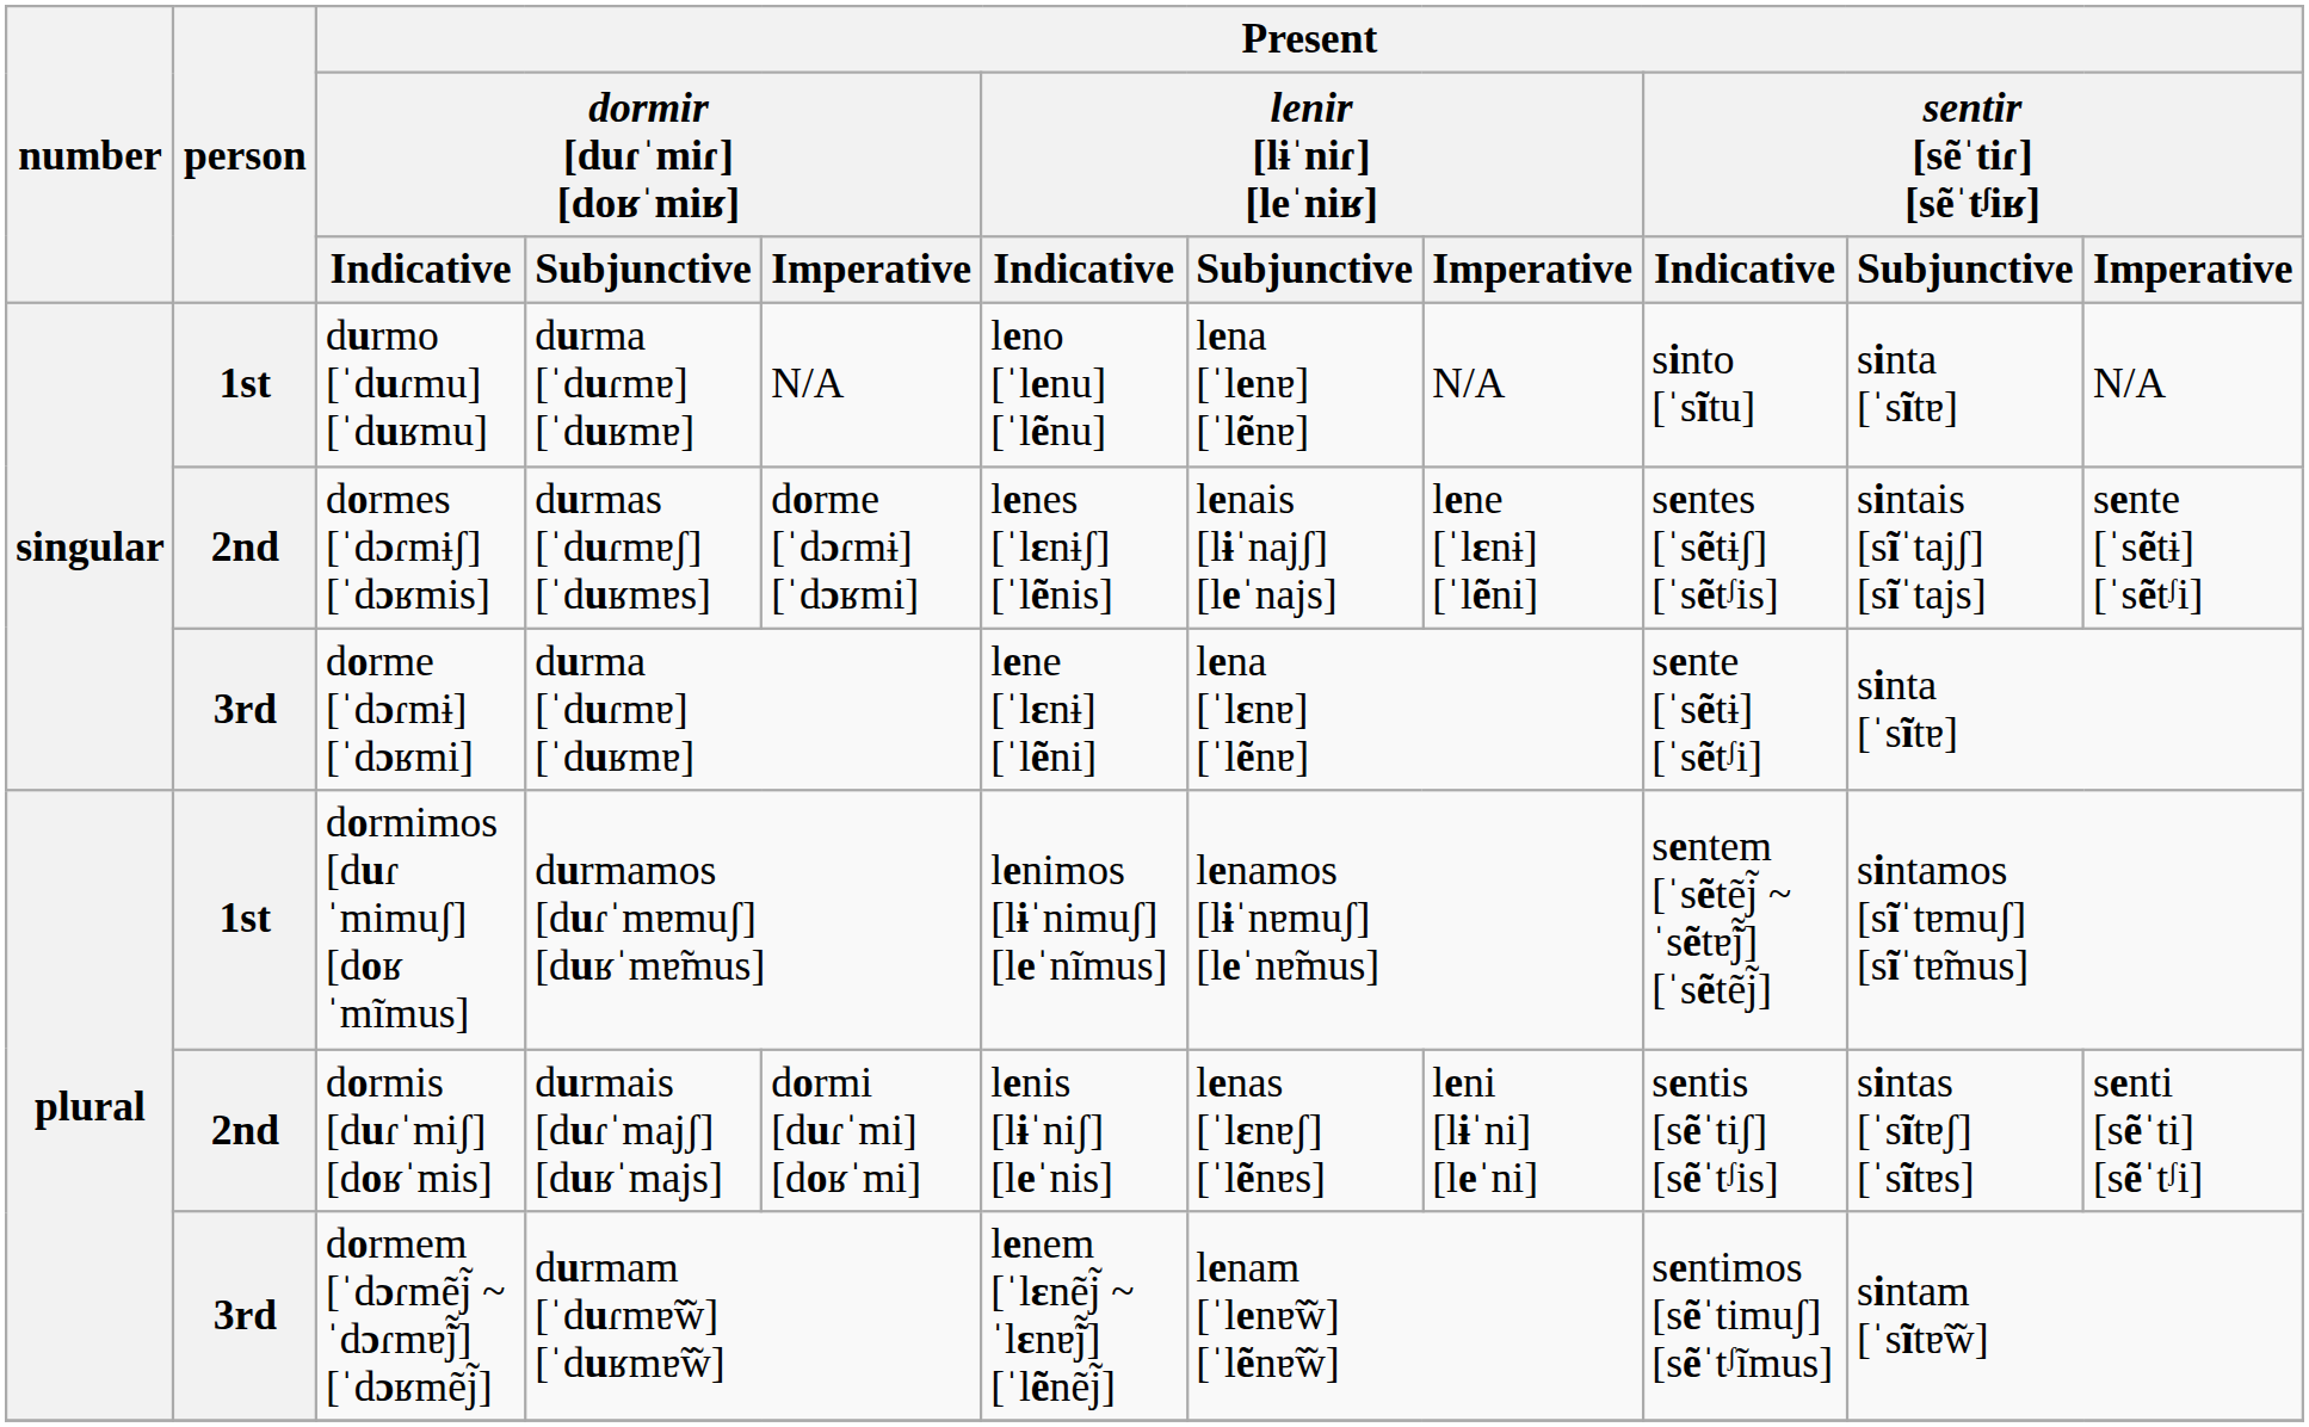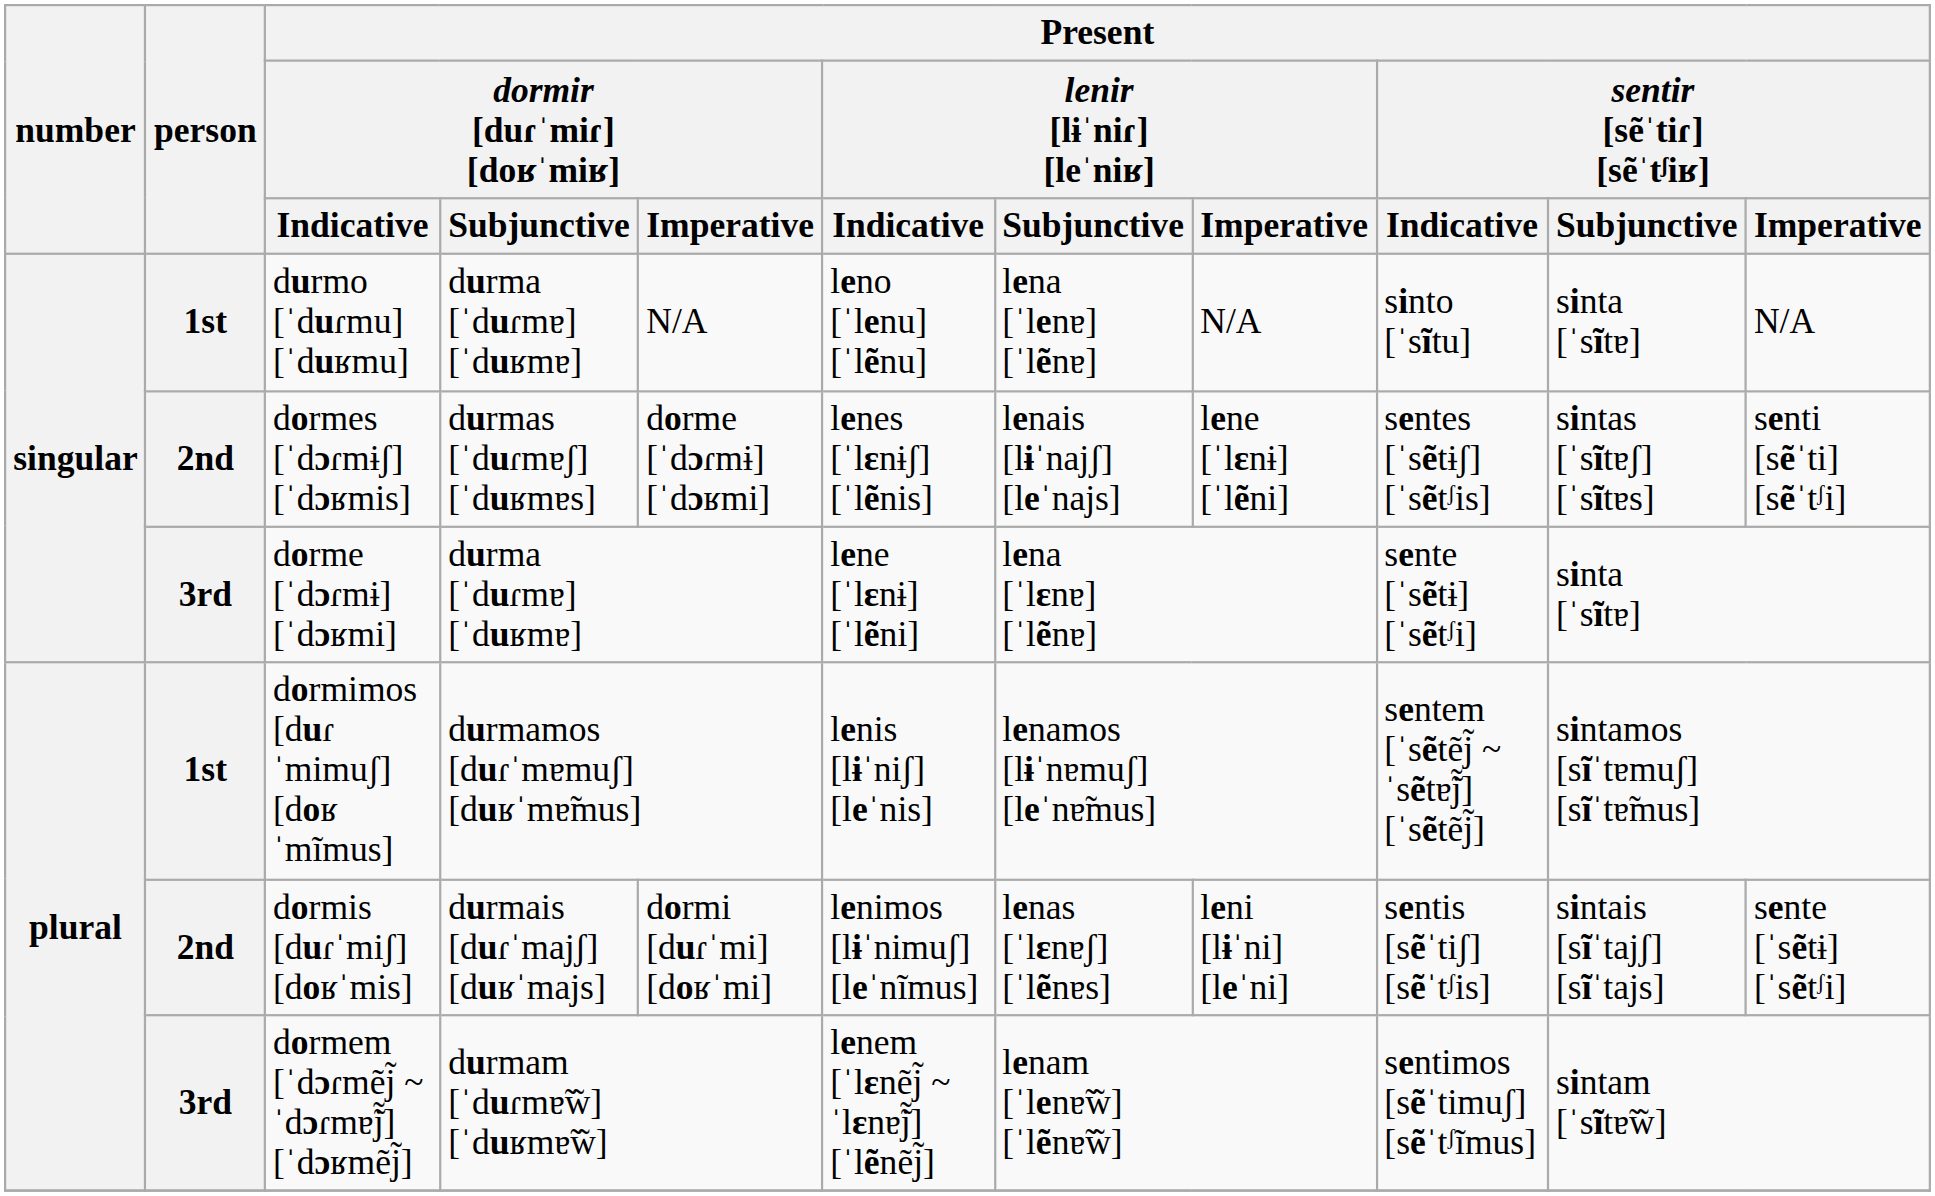dormes [ˈdɔɾmɨʃ] [ˈdɔʁmis] | Present / sentir [sẽˈtiɾ] [sẽˈtᶴiʁ] / Subjunctive: sintais [sĩˈtajʃ] [sĩˈtajs] -> sintas [ˈsĩtɐʃ] [ˈsĩtɐs]
dormes [ˈdɔɾmɨʃ] [ˈdɔʁmis] | Present / sentir [sẽˈtiɾ] [sẽˈtᶴiʁ] / Imperative: sente [ˈsẽtɨ] [ˈsẽtᶴi] -> senti [sẽˈti] [sẽˈtᶴi]
dormimos [duɾˈmimuʃ] [doʁˈmĩmus] | Present / lenir [lɨˈniɾ] [leˈniʁ] / Indicative: lenimos [lɨˈnimuʃ] [leˈnĩmus] -> lenis [lɨˈniʃ] [leˈnis]
dormis [duɾˈmiʃ] [doʁˈmis] | Present / lenir [lɨˈniɾ] [leˈniʁ] / Indicative: lenis [lɨˈniʃ] [leˈnis] -> lenimos [lɨˈnimuʃ] [leˈnĩmus]
dormis [duɾˈmiʃ] [doʁˈmis] | Present / sentir [sẽˈtiɾ] [sẽˈtᶴiʁ] / Subjunctive: sintas [ˈsĩtɐʃ] [ˈsĩtɐs] -> sintais [sĩˈtajʃ] [sĩˈtajs]
dormis [duɾˈmiʃ] [doʁˈmis] | Present / sentir [sẽˈtiɾ] [sẽˈtᶴiʁ] / Imperative: senti [sẽˈti] [sẽˈtᶴi] -> sente [ˈsẽtɨ] [ˈsẽtᶴi]
